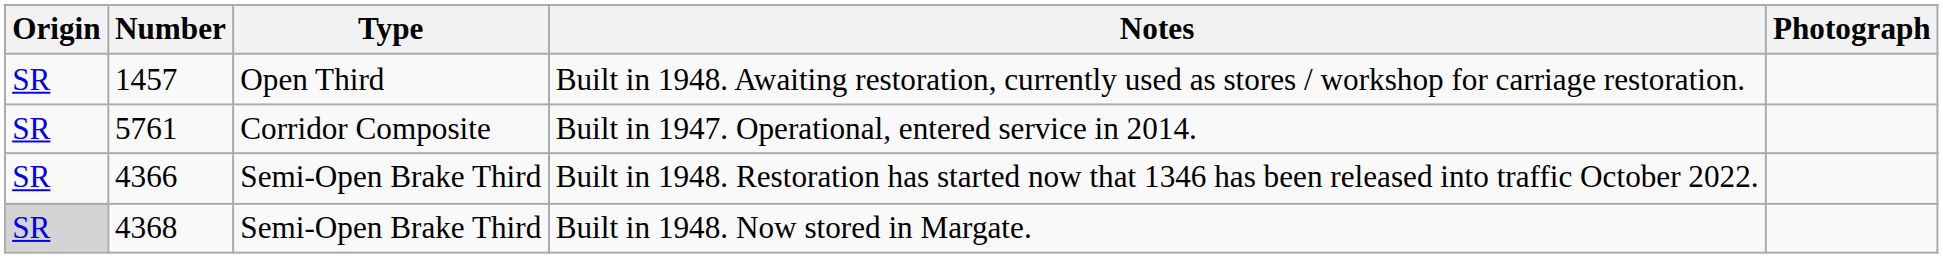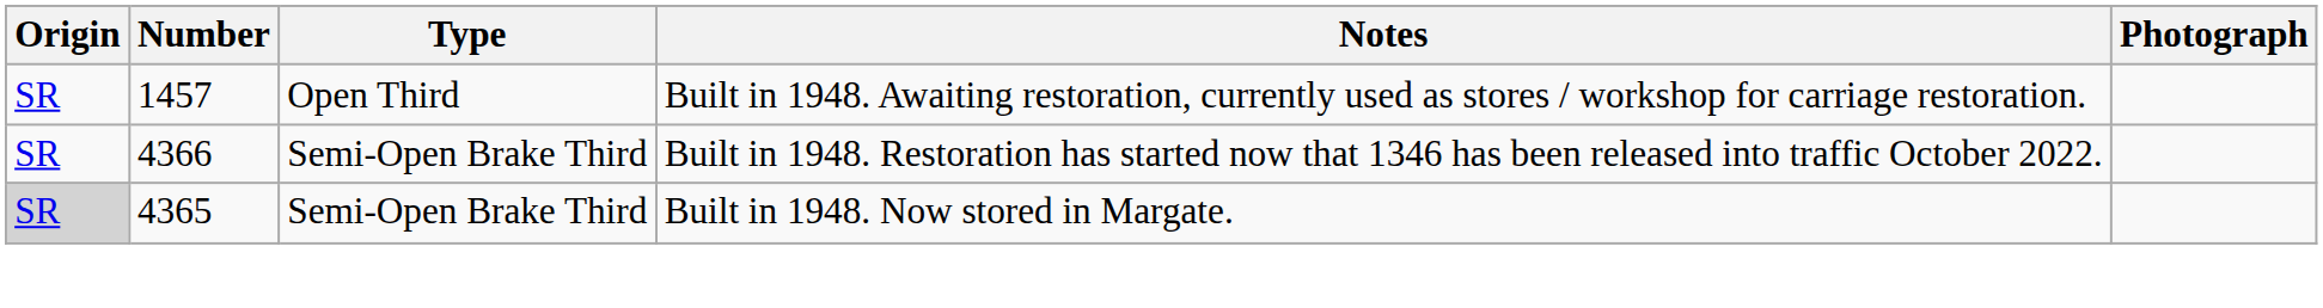- row: SR | 5761 | Corridor Composite | Built in 1947. Operational, entered service in 2014.
Built in 1948. Now stored in Margate. | Number: 4368 -> 4365
